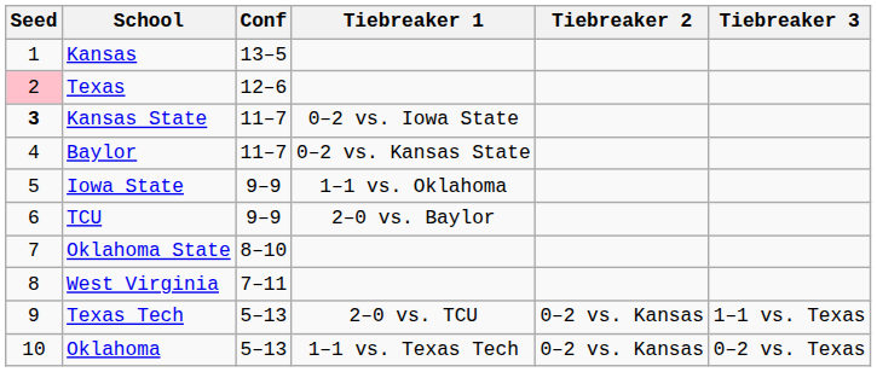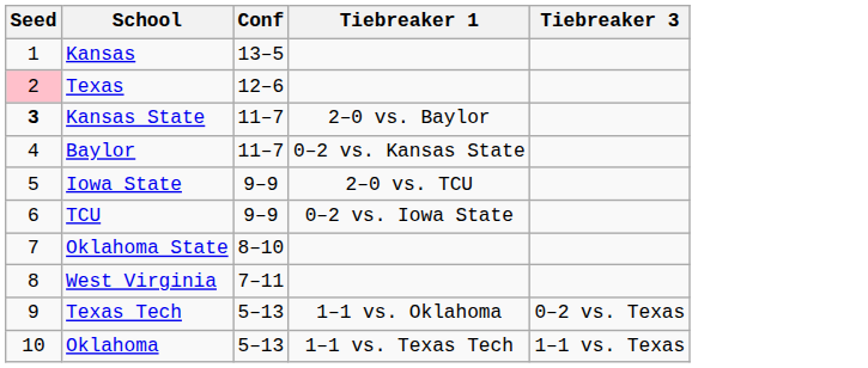- column: Tiebreaker 2 | 0–2 vs. Kansas | 0–2 vs. Kansas
Kansas State | Tiebreaker 1: 0–2 vs. Iowa State -> 2–0 vs. Baylor
Iowa State | Tiebreaker 1: 1–1 vs. Oklahoma -> 2–0 vs. TCU
TCU | Tiebreaker 1: 2–0 vs. Baylor -> 0–2 vs. Iowa State
Texas Tech | Tiebreaker 1: 2–0 vs. TCU -> 1–1 vs. Oklahoma
Texas Tech | Tiebreaker 3: 1–1 vs. Texas -> 0–2 vs. Texas
Oklahoma | Tiebreaker 3: 0–2 vs. Texas -> 1–1 vs. Texas
